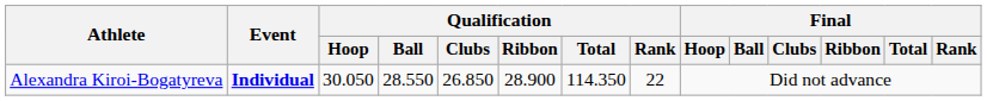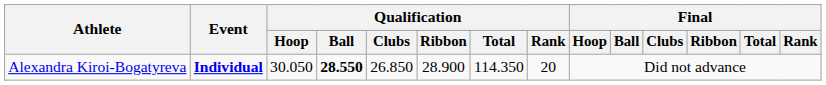Alexandra Kiroi-Bogatyreva | Qualification / Ball: normal -> bold
Alexandra Kiroi-Bogatyreva | Qualification / Rank: 22 -> 20
